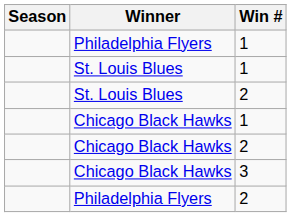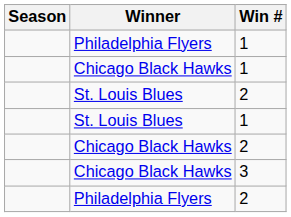rows swapped: St. Louis Blues / 1 <-> Chicago Black Hawks / 1
